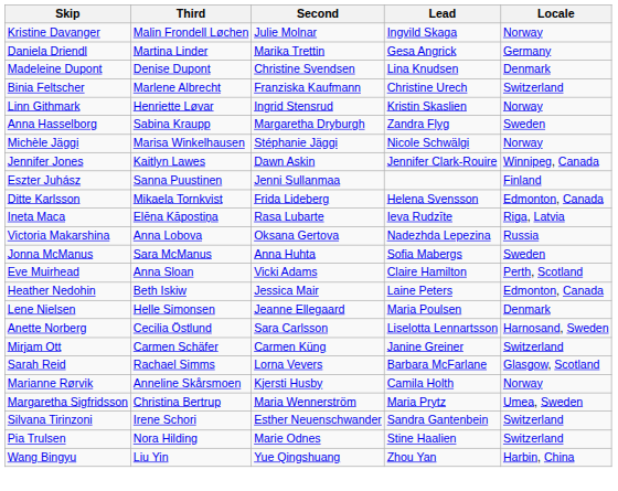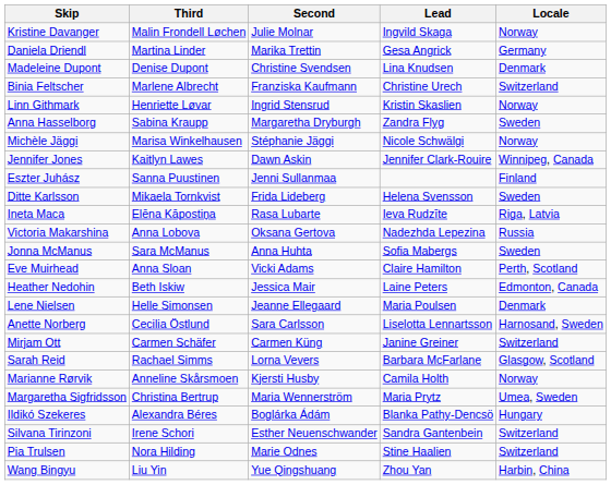Ditte Karlsson | Locale: Edmonton, Canada -> Sweden
+ row: Ildikó Szekeres | Alexandra Béres | Boglárka Ádám | Blanka Pathy-Dencsö | Hungary
